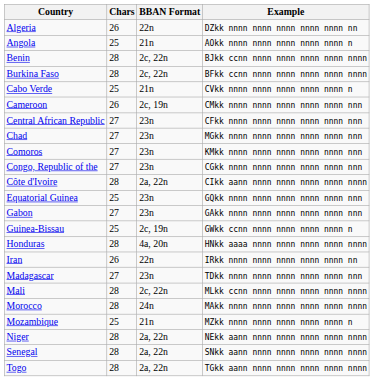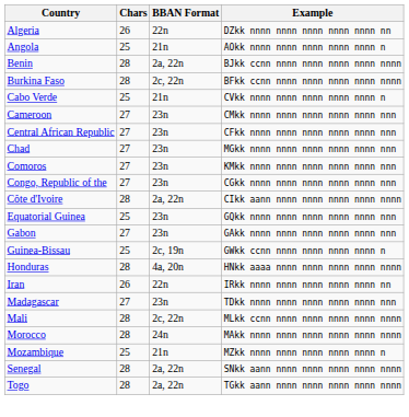Benin | BBAN Format: 2c, 22n -> 2a, 22n
Cameroon | Chars: 26 -> 27
Cameroon | BBAN Format: 2c, 19n -> 23n
- row: Niger | 28 | 2a, 22n | NEkk aann nnnn nnnn nnnn nnnn nnnn
